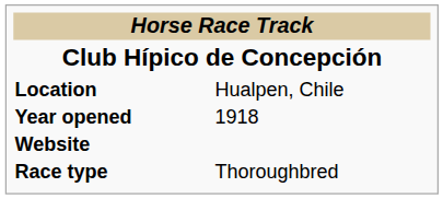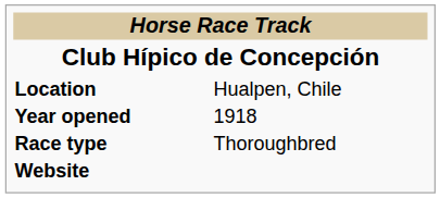rows swapped: Race type <-> Website
